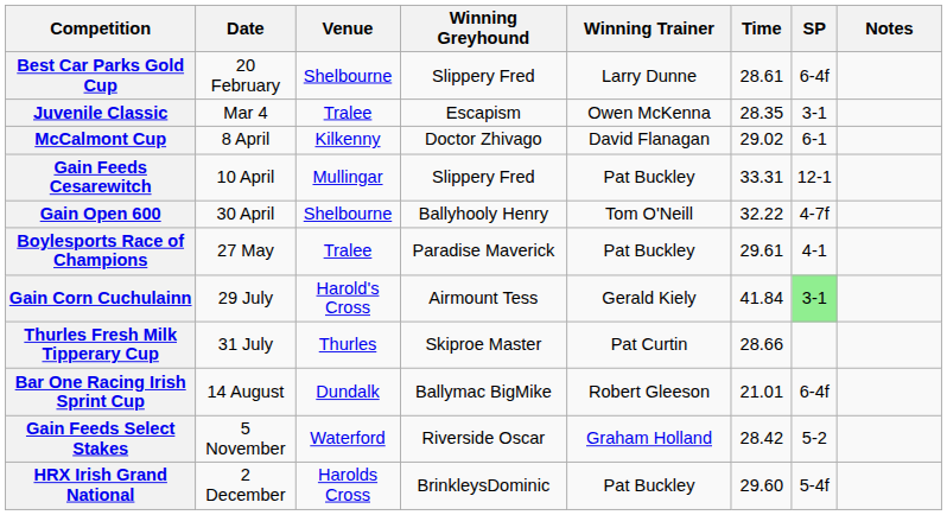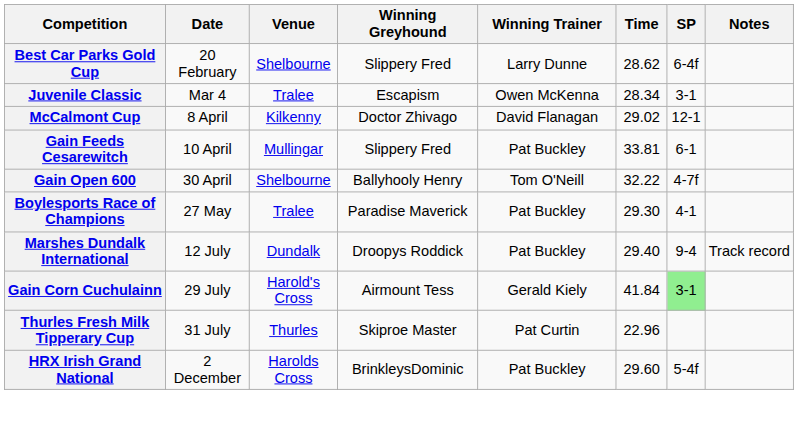Best Car Parks Gold Cup | Time: 28.61 -> 28.62
Juvenile Classic | Time: 28.35 -> 28.34
McCalmont Cup | SP: 6-1 -> 12-1
Gain Feeds Cesarewitch | Time: 33.31 -> 33.81
Gain Feeds Cesarewitch | SP: 12-1 -> 6-1
Boylesports Race of Champions | Time: 29.61 -> 29.30
+ row: Marshes Dundalk International | 12 July | Dundalk | Droopys Roddick | Pat Buckley | 29.40 | 9-4 | Track record
Thurles Fresh Milk Tipperary Cup | Time: 28.66 -> 22.96
- row: Bar One Racing Irish Sprint Cup | 14 August | Dundalk | Ballymac BigMike | Robert Gleeson | 21.01 | 6-4f
- row: Gain Feeds Select Stakes | 5 November | Waterford | Riverside Oscar | Graham Holland | 28.42 | 5-2
